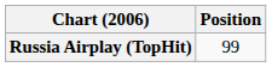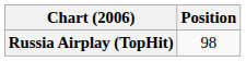Russia Airplay (TopHit) | Position: 99 -> 98
